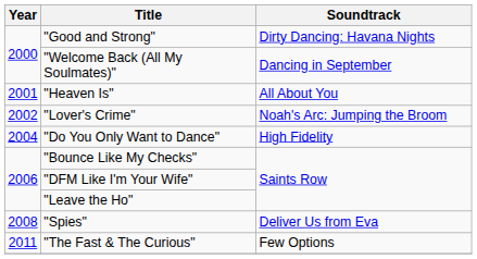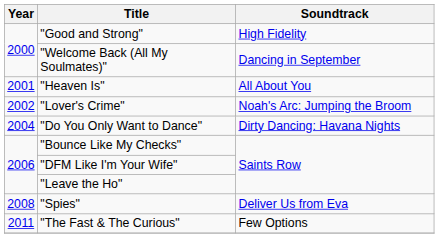"Good and Strong" | Soundtrack: Dirty Dancing: Havana Nights -> High Fidelity
"Do You Only Want to Dance" | Soundtrack: High Fidelity -> Dirty Dancing: Havana Nights
